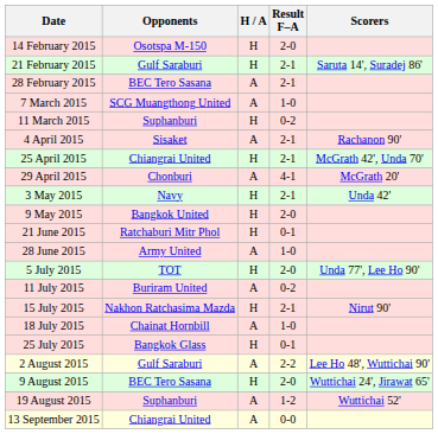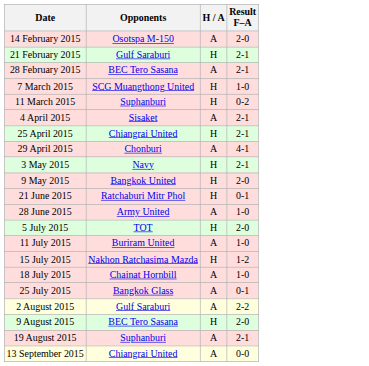- column: Scorers | Saruta 14', Suradej 86' | Rachanon 90' | McGrath 42', Unda 70' | McGrath 20' | Unda 42' | Unda 77', Lee Ho 90' | Nirut 90' | Lee Ho 48', Wuttichai 90' | Wuttichai 24', Jirawat 65' | Wuttichai 52'
14 February 2015 | H / A: H -> A
7 March 2015 | H / A: A -> H
11 July 2015 | Result F–A: 0-2 -> 1-0
15 July 2015 | Result F–A: 2-1 -> 1-2
25 July 2015 | H / A: H -> A
19 August 2015 | Result F–A: 1-2 -> 2-1
